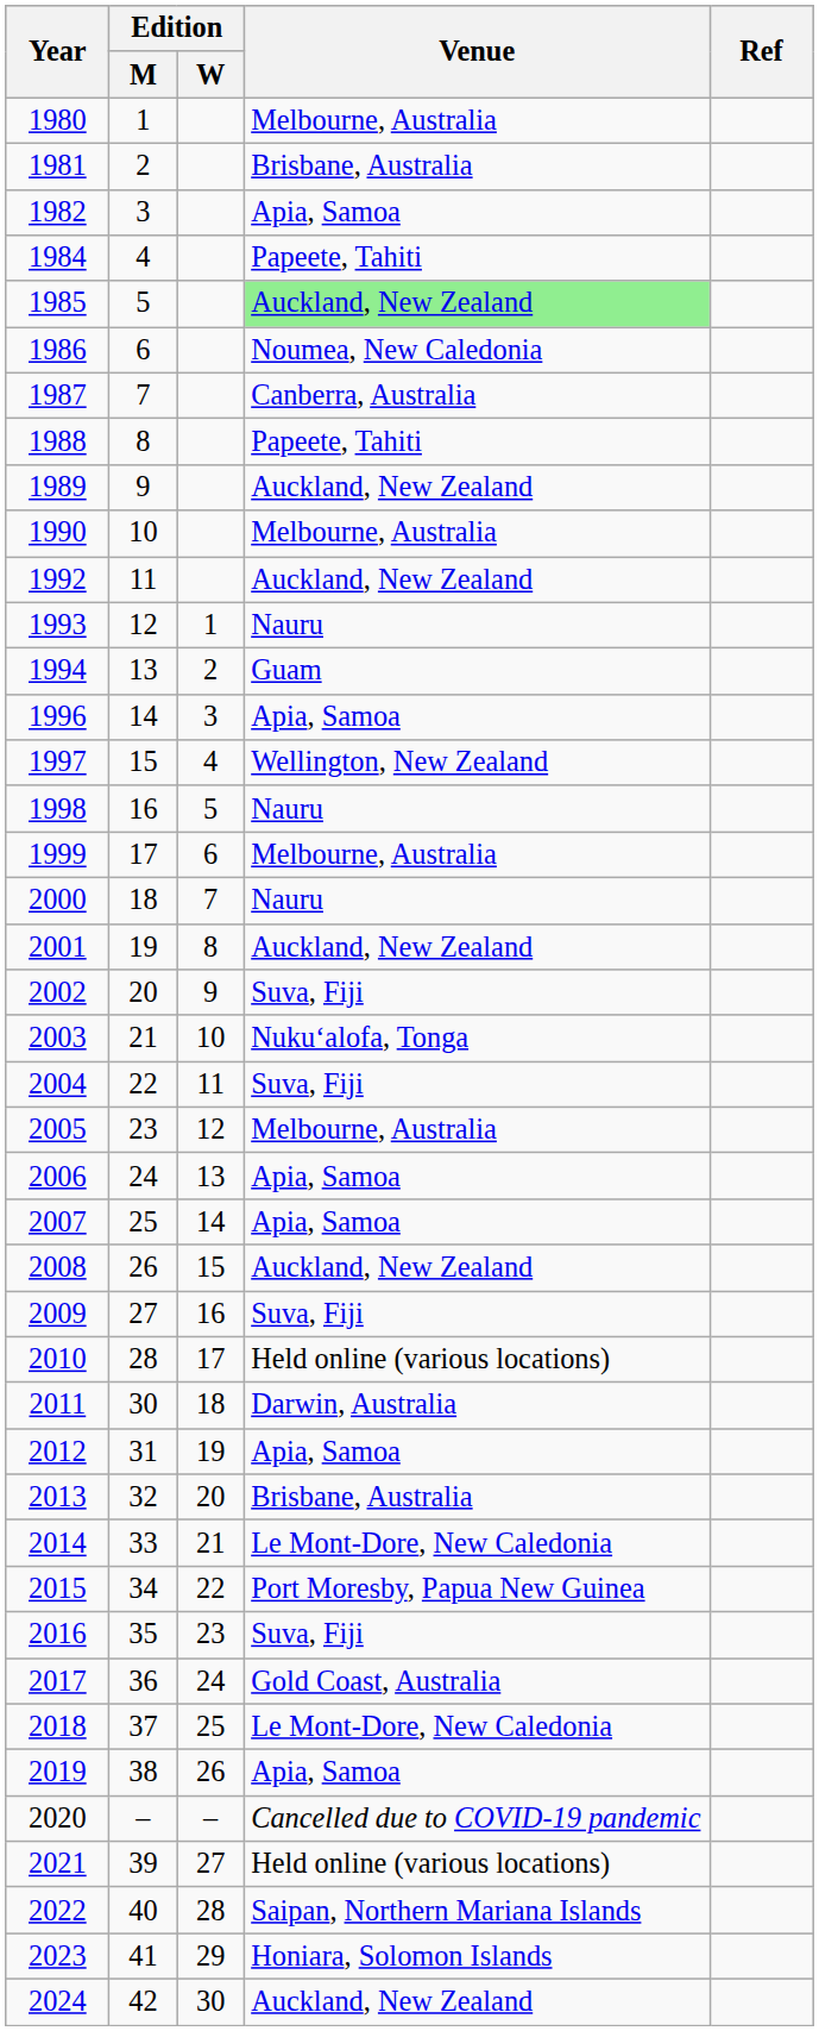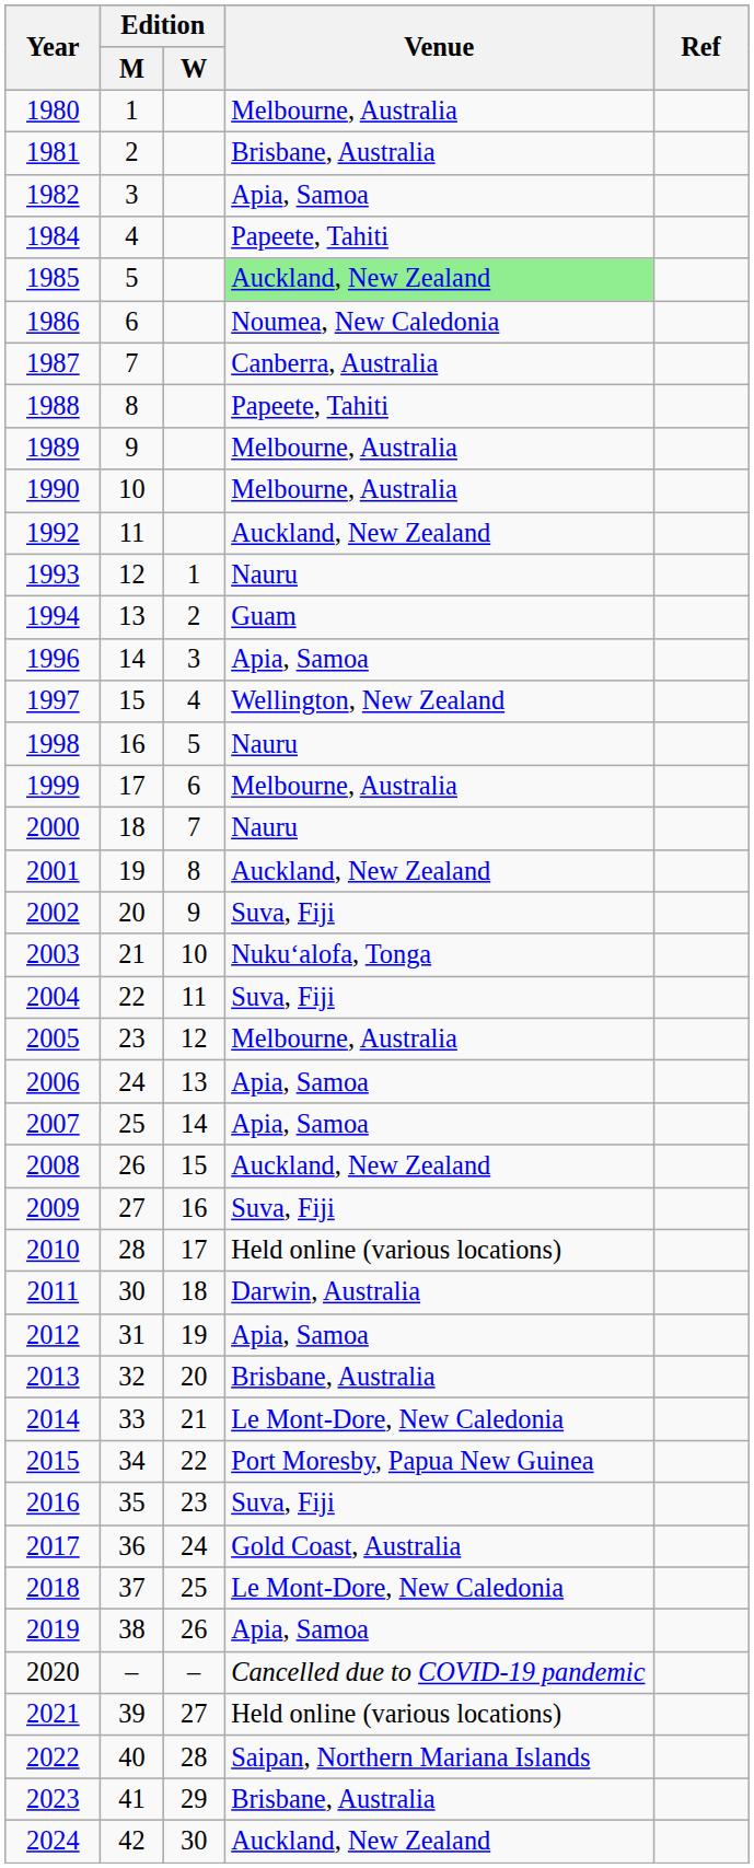1989 | Venue: Auckland, New Zealand -> Melbourne, Australia
2023 | Venue: Honiara, Solomon Islands -> Brisbane, Australia
